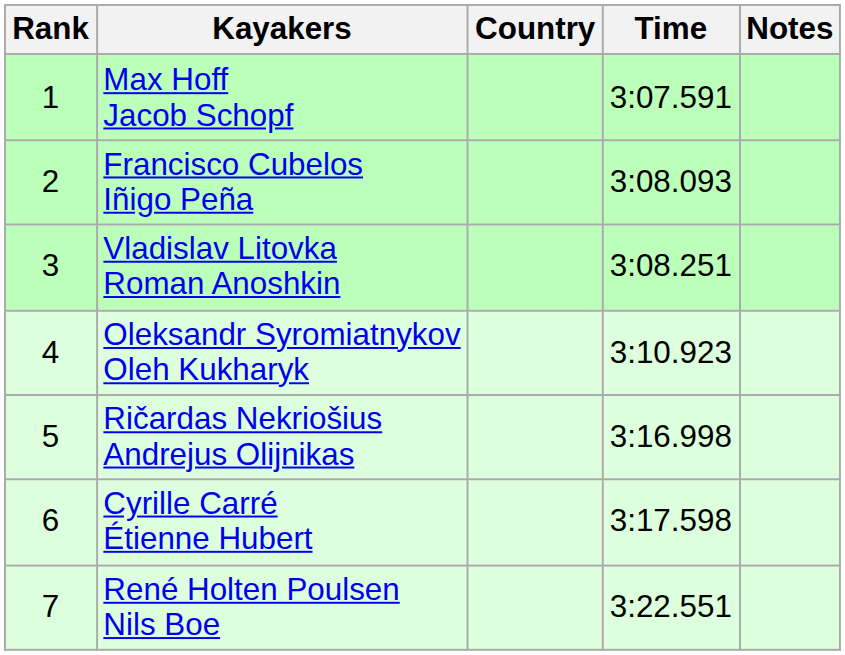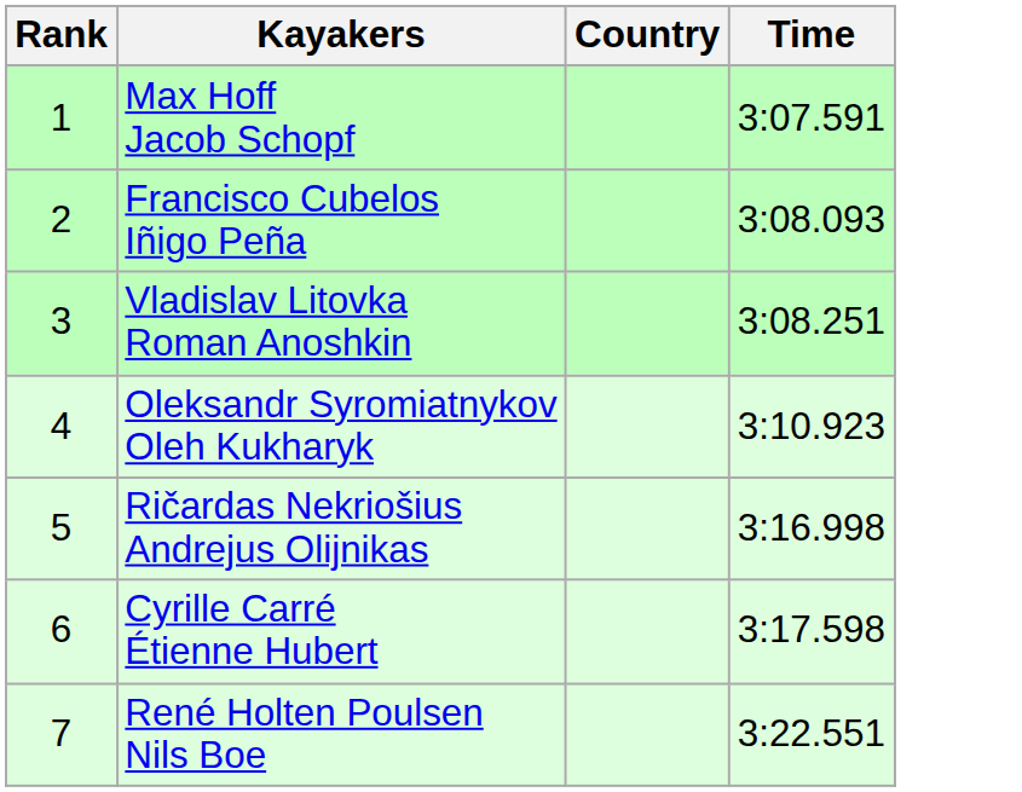- column: Notes
